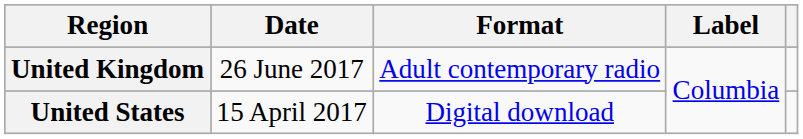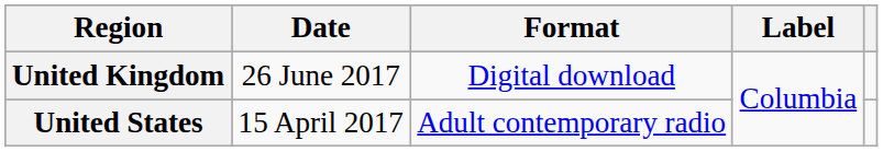United Kingdom | Format: Adult contemporary radio -> Digital download
United States | Format: Digital download -> Adult contemporary radio
